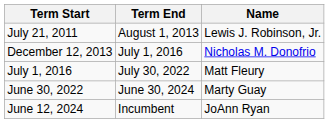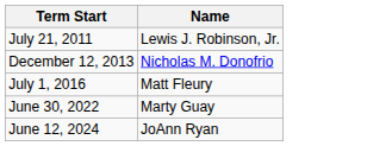- column: Term End | August 1, 2013 | July 1, 2016 | July 30, 2022 | June 30, 2024 | Incumbent
